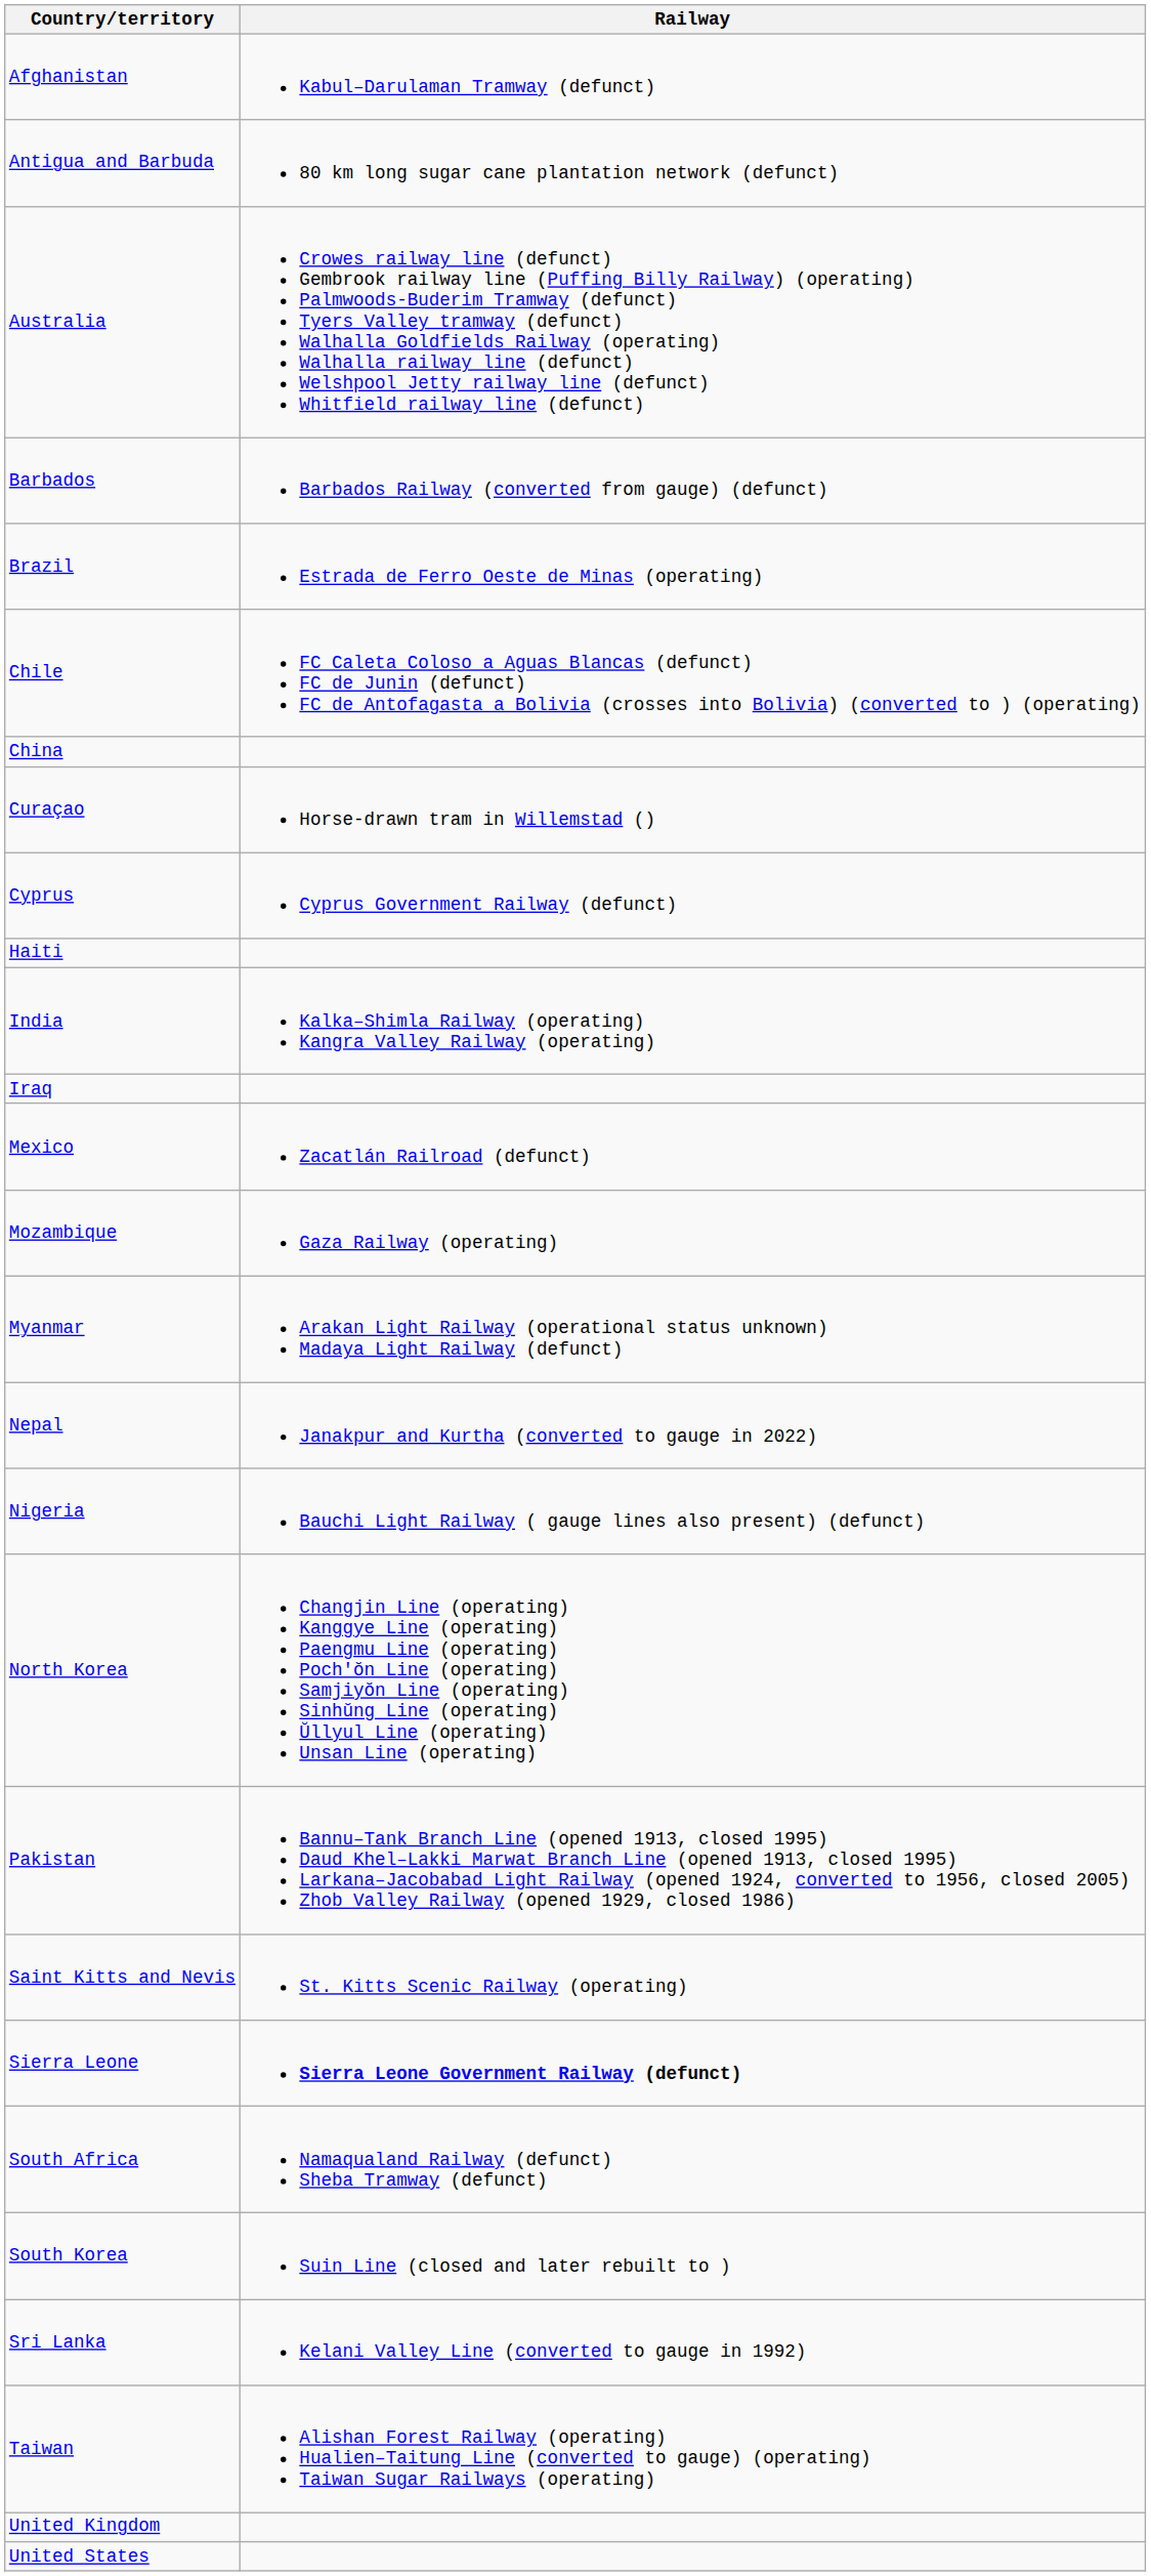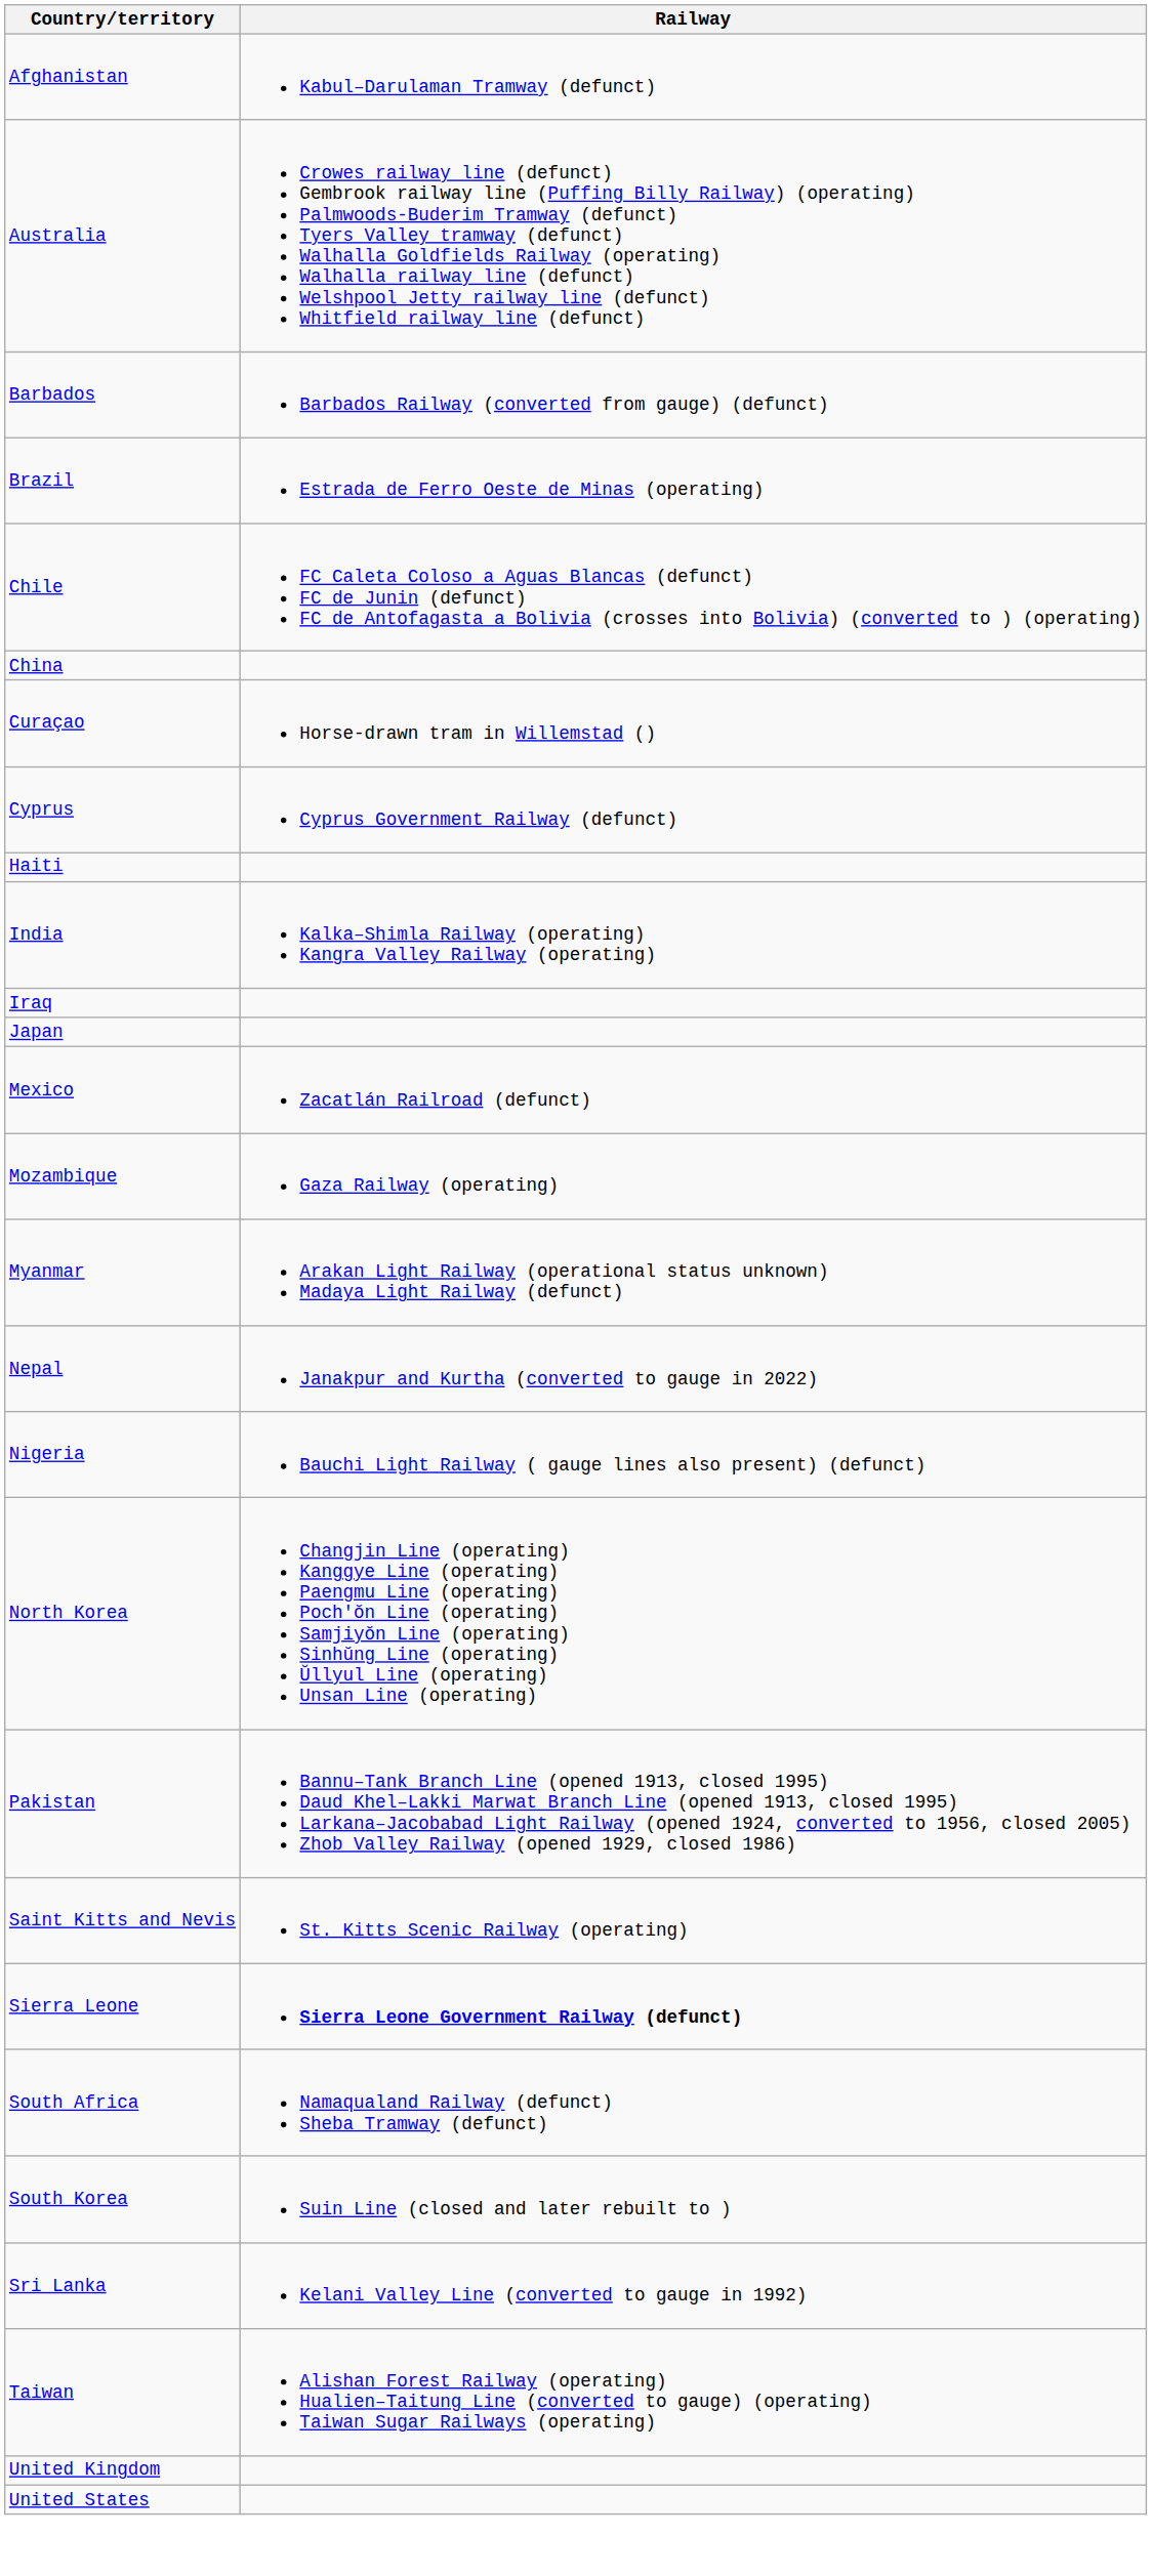- row: Antigua and Barbuda | 80 km long sugar cane plantation network (defunct)
+ row: Japan
